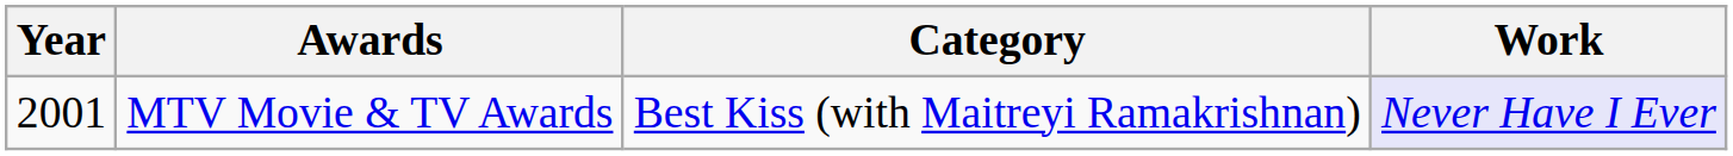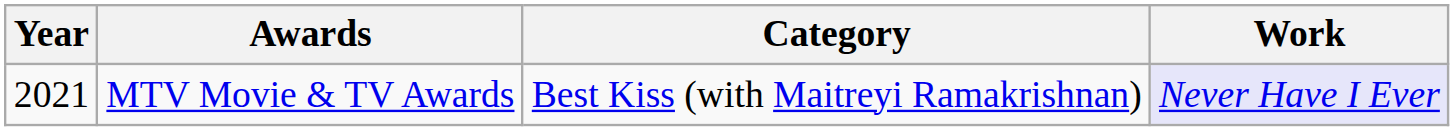MTV Movie & TV Awards | Year: 2001 -> 2021
